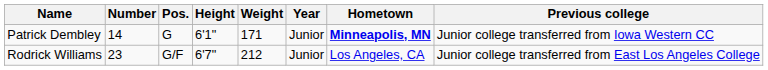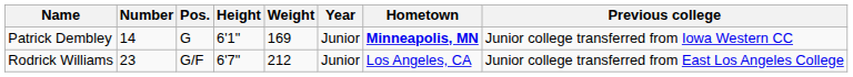Patrick Dembley | Weight: 171 -> 169
